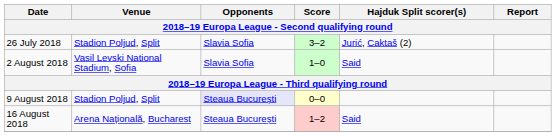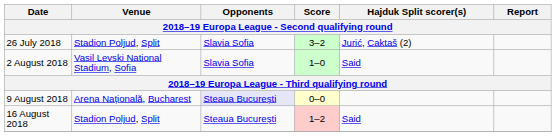9 August 2018 | Venue: Stadion Poljud, Split -> Arena Națională, Bucharest
16 August 2018 | Venue: Arena Națională, Bucharest -> Stadion Poljud, Split
